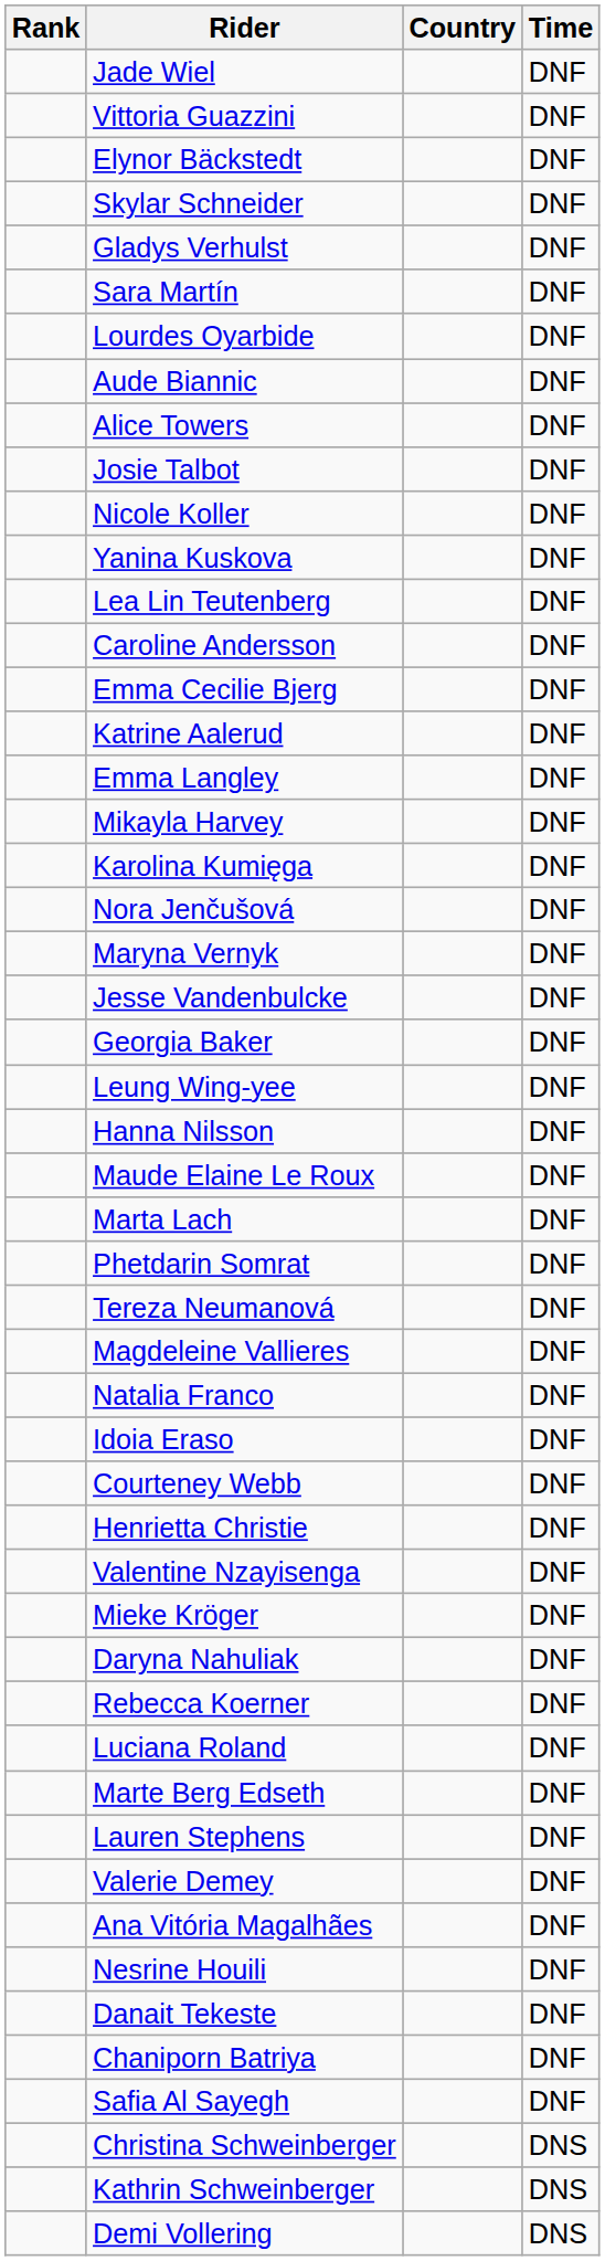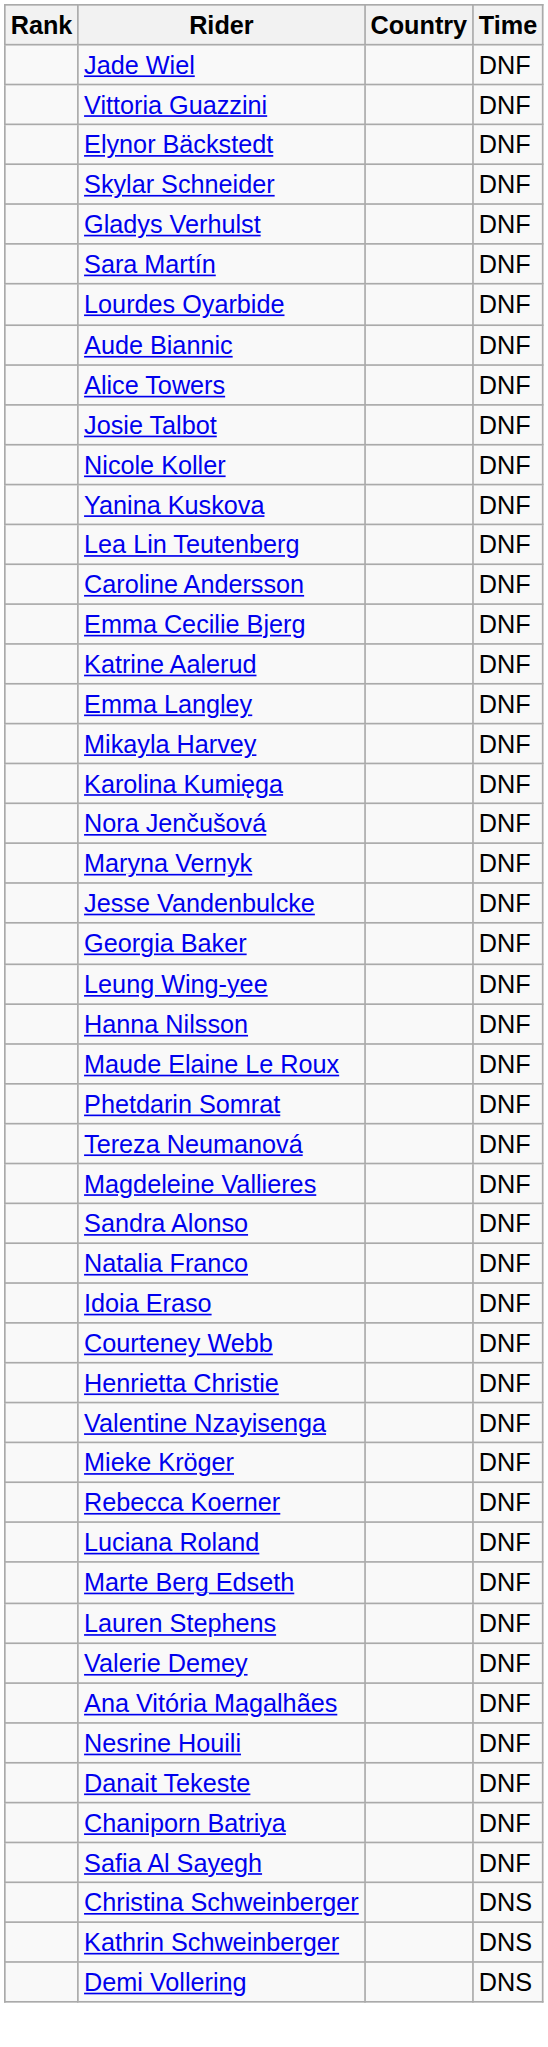- row: Marta Lach | DNF
+ row: Sandra Alonso | DNF
- row: Daryna Nahuliak | DNF
